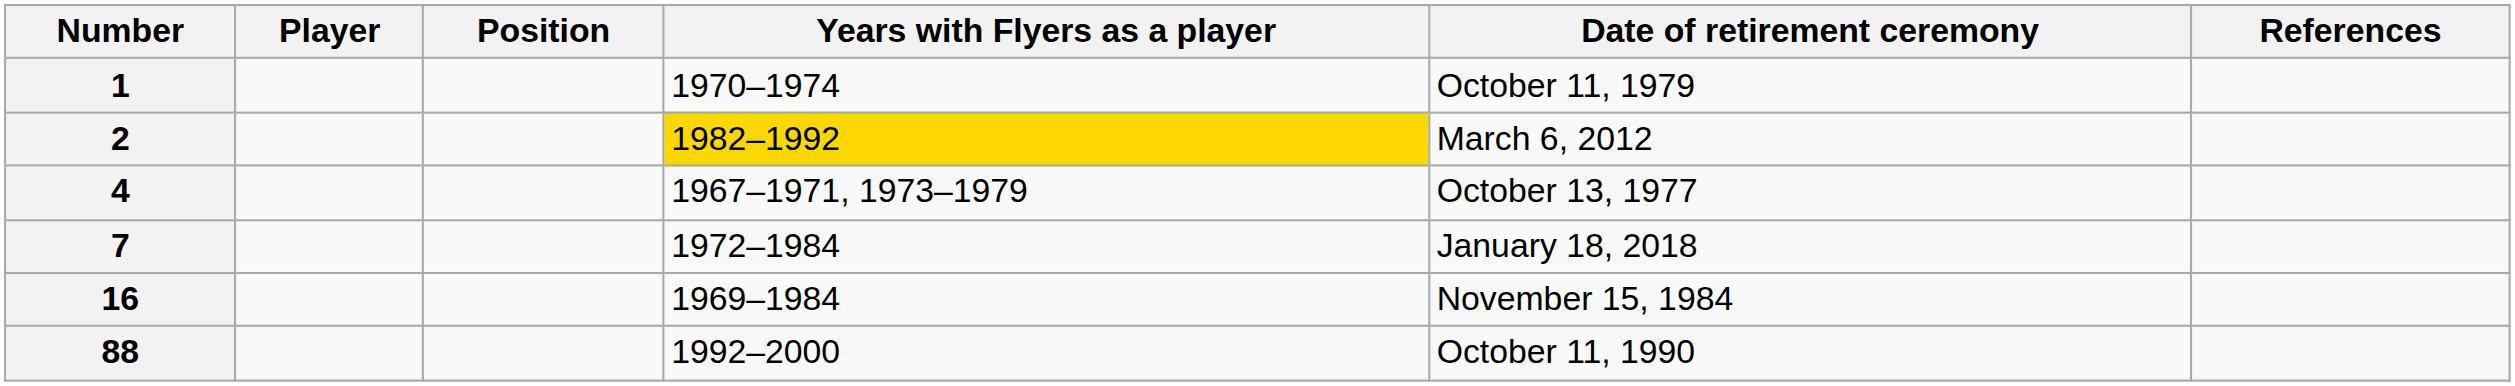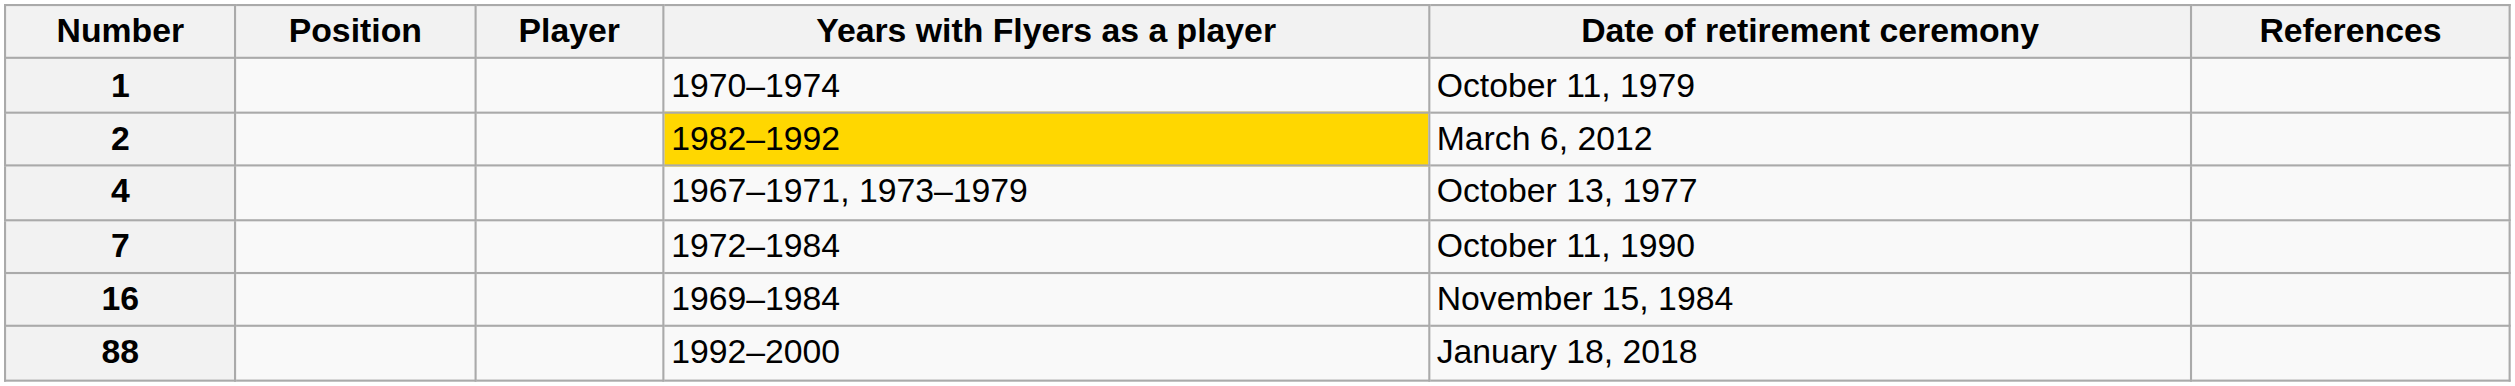columns swapped: Player <-> Position
7 | Date of retirement ceremony: January 18, 2018 -> October 11, 1990
88 | Date of retirement ceremony: October 11, 1990 -> January 18, 2018
